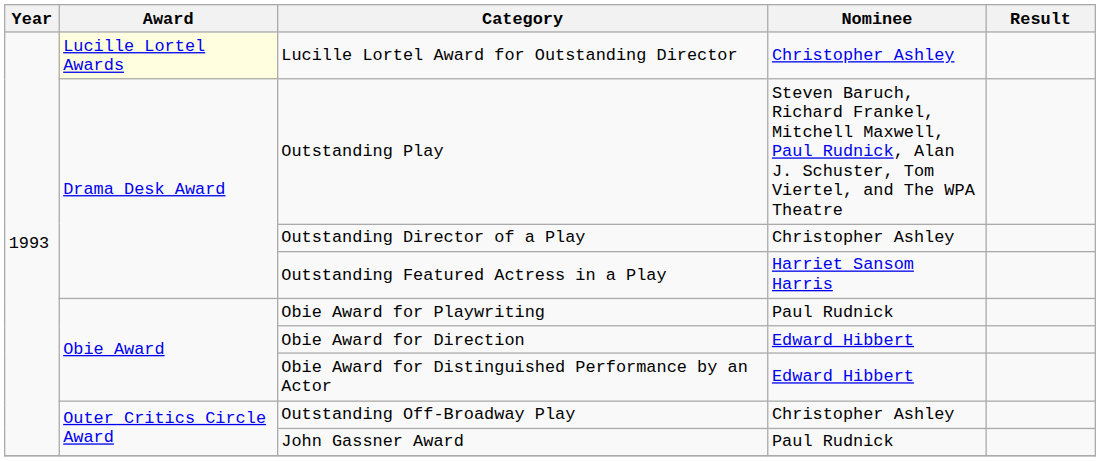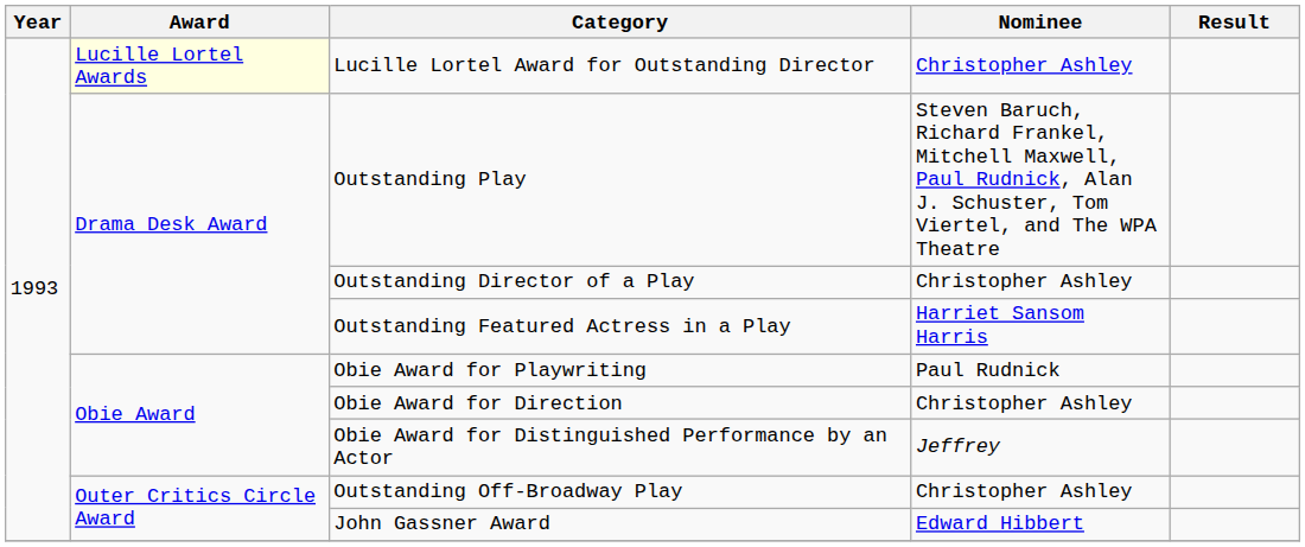Obie Award for Direction | Nominee: Edward Hibbert -> Christopher Ashley
Obie Award for Distinguished Performance by an Actor | Nominee: Edward Hibbert -> Jeffrey
John Gassner Award | Nominee: Paul Rudnick -> Edward Hibbert
